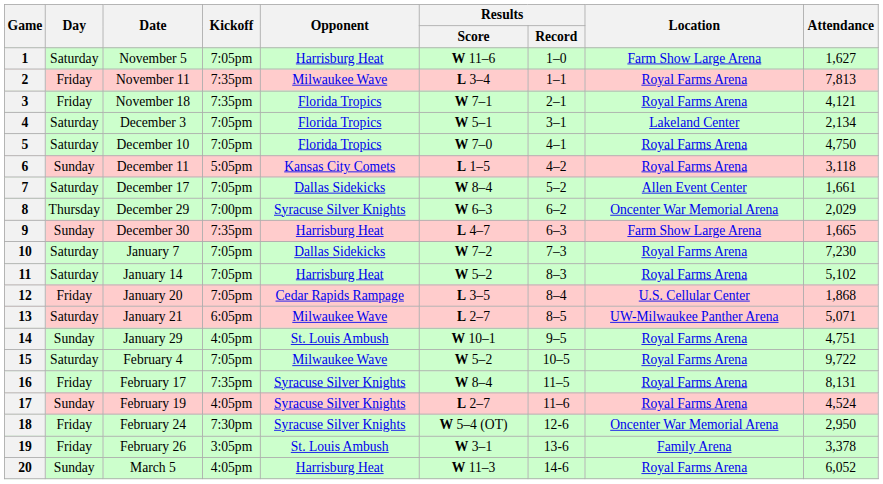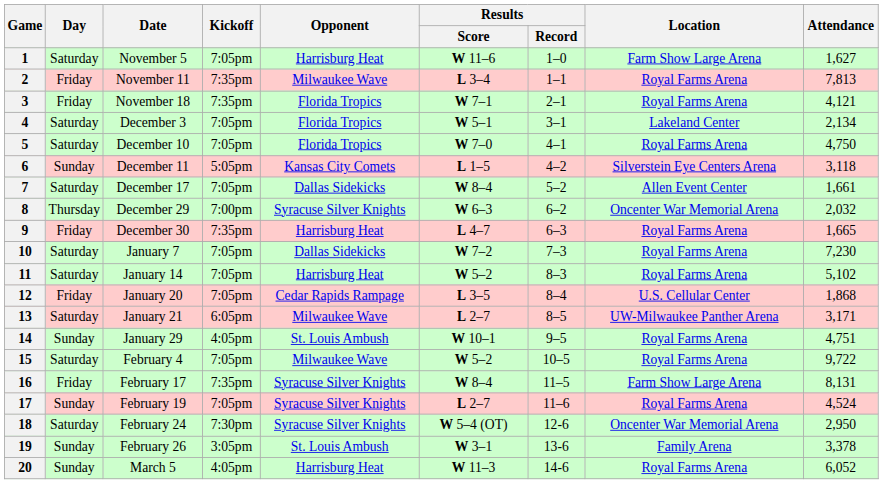6 | Location: Royal Farms Arena -> Silverstein Eye Centers Arena
8 | Attendance: 2,029 -> 2,032
9 | Day: Sunday -> Friday
9 | Location: Farm Show Large Arena -> Royal Farms Arena
13 | Attendance: 5,071 -> 3,171
16 | Location: Royal Farms Arena -> Farm Show Large Arena
17 | Kickoff: 4:05pm -> 7:05pm
18 | Day: Friday -> Saturday
19 | Day: Friday -> Sunday
